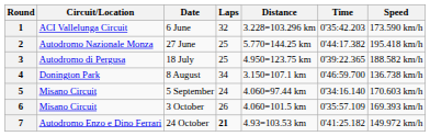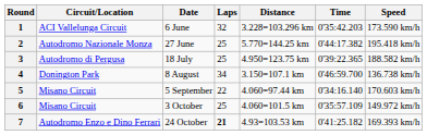5 | Laps: 24 -> 22
6 | Laps: 26 -> 25
6 | Speed: 169.393 km/h -> 149.972 km/h
7 | Speed: 149.972 km/h -> 169.393 km/h
